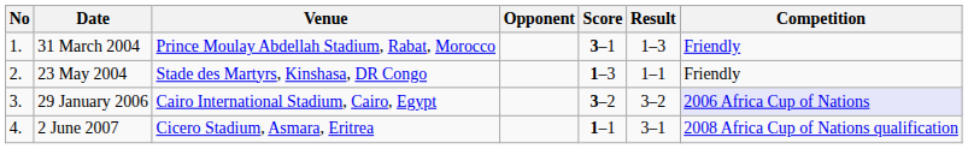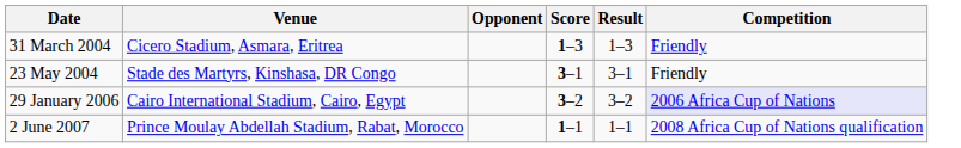- column: No | 1. | 2. | 3. | 4.
31 March 2004 | Venue: Prince Moulay Abdellah Stadium, Rabat, Morocco -> Cicero Stadium, Asmara, Eritrea
31 March 2004 | Score: 3–1 -> 1–3
23 May 2004 | Score: 1–3 -> 3–1
23 May 2004 | Result: 1–1 -> 3–1
2 June 2007 | Venue: Cicero Stadium, Asmara, Eritrea -> Prince Moulay Abdellah Stadium, Rabat, Morocco
2 June 2007 | Result: 3–1 -> 1–1
